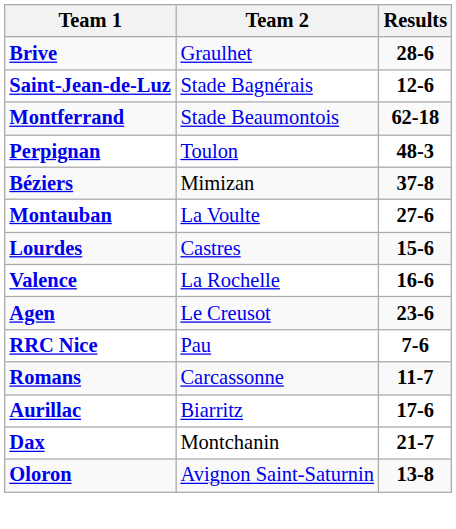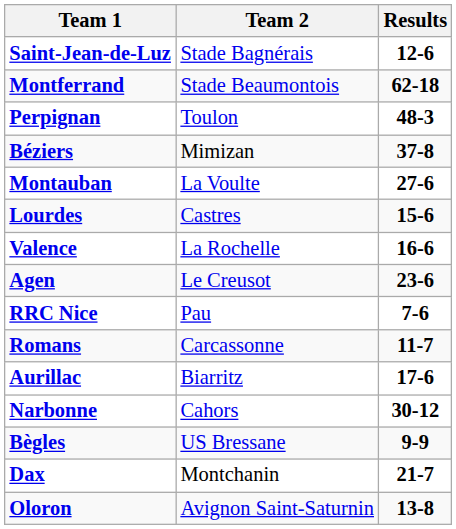- row: Brive | Graulhet | 28-6
+ row: Narbonne | Cahors | 30-12
+ row: Bègles | US Bressane | 9-9
